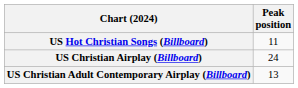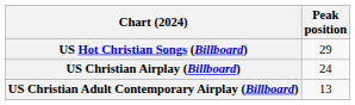US Hot Christian Songs (Billboard) | Peak position: 11 -> 29
